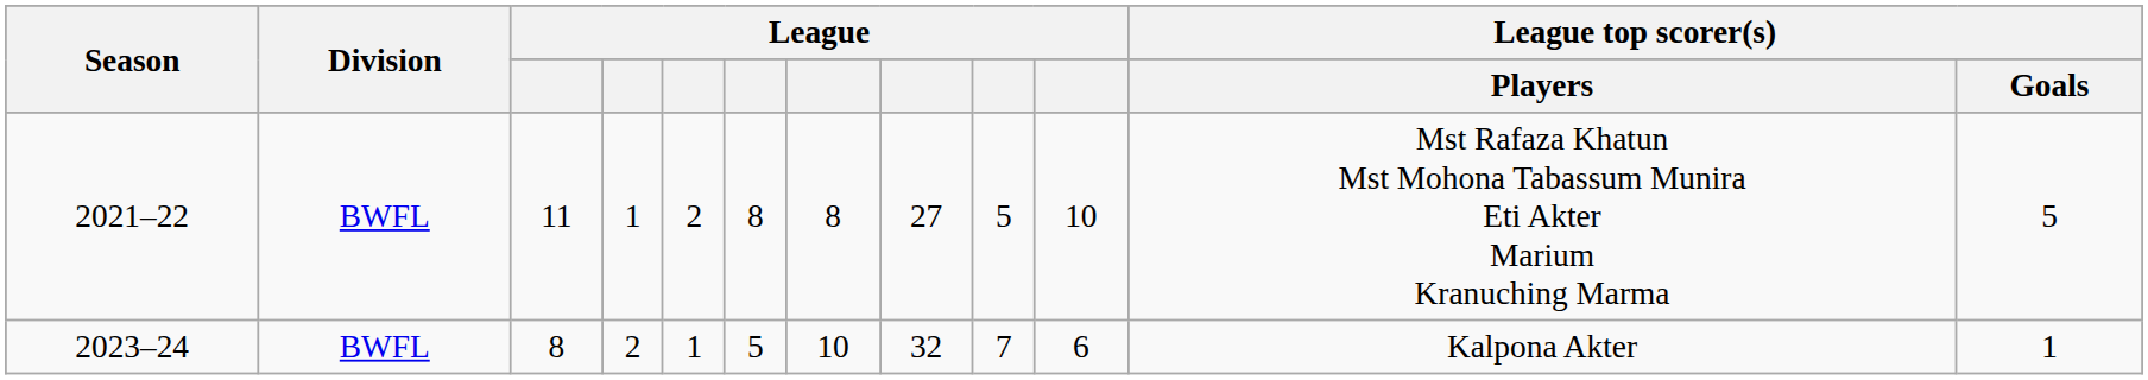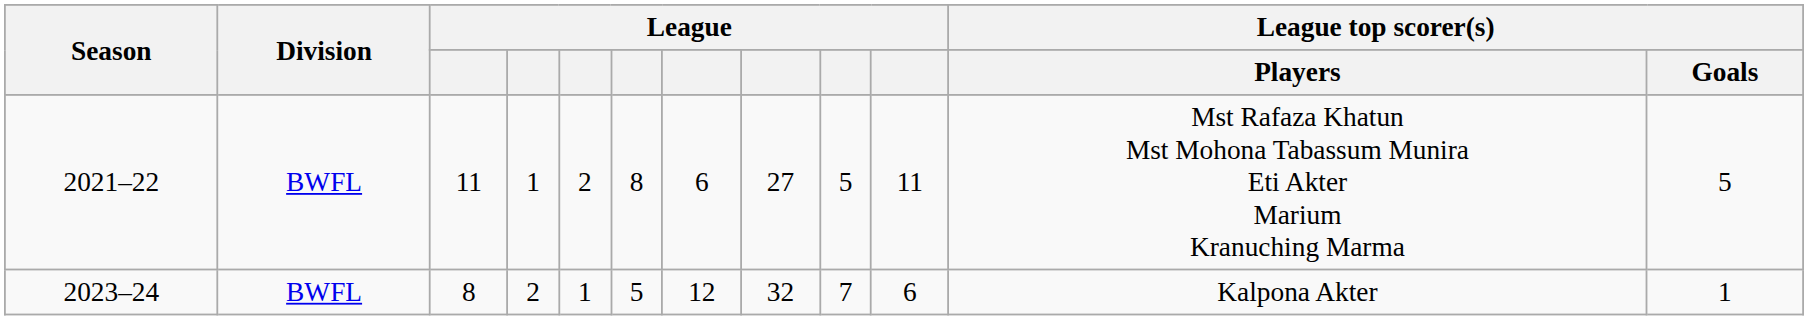2021–22 | column 7: 8 -> 6
2021–22 | column 10: 10 -> 11
2023–24 | column 7: 10 -> 12
